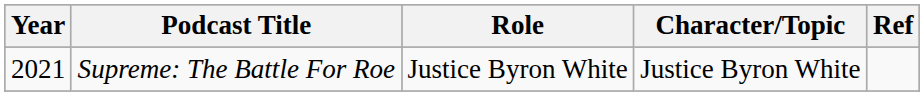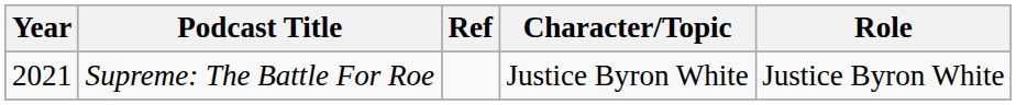columns swapped: Role <-> Ref
